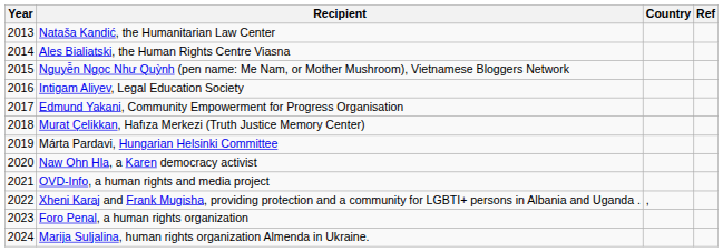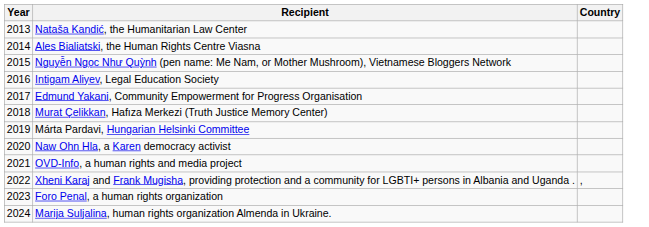- column: Ref
